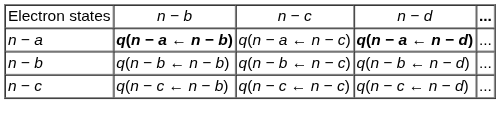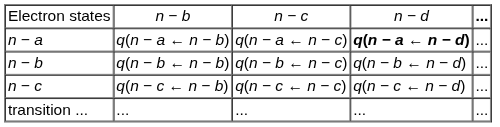n − a | column 2: bold -> normal
+ row: transition ... | ... | ... | ... | ...
